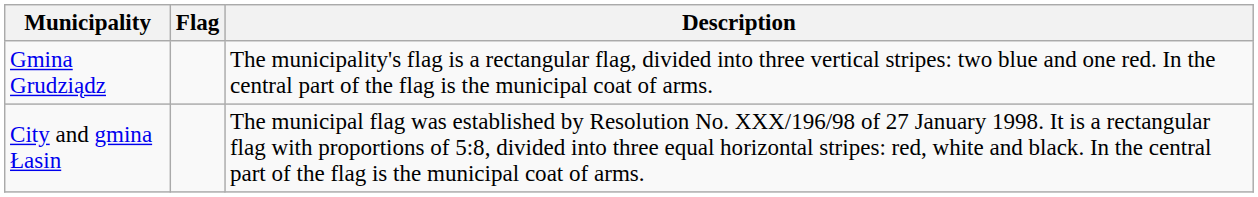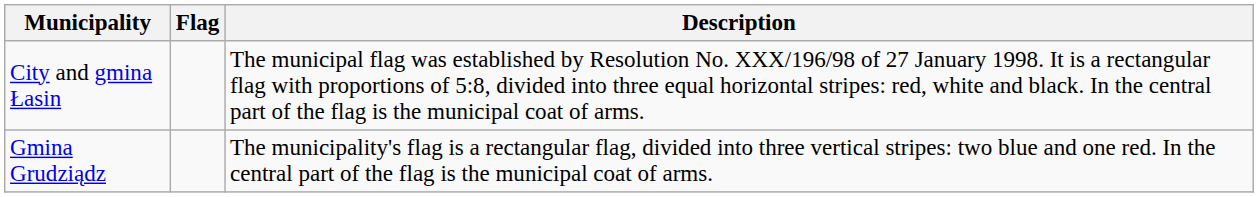rows swapped: Gmina Grudziądz <-> City and gmina Łasin
